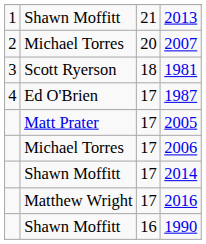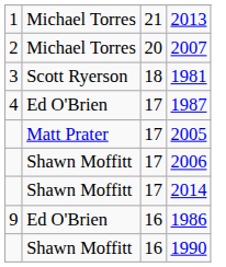2013 | column 2: Shawn Moffitt -> Michael Torres
2006 | column 2: Michael Torres -> Shawn Moffitt
- row: Matthew Wright | 17 | 2016
+ row: 9 | Ed O'Brien | 16 | 1986
